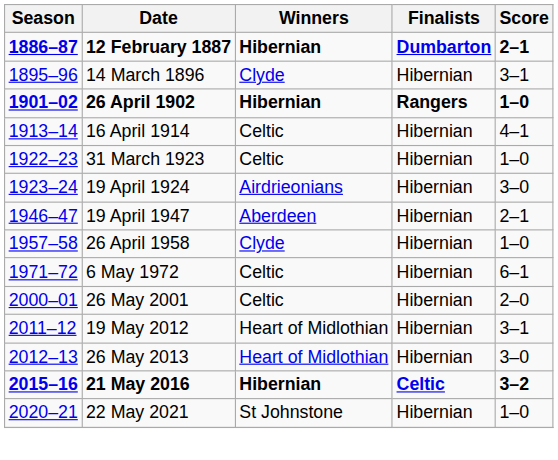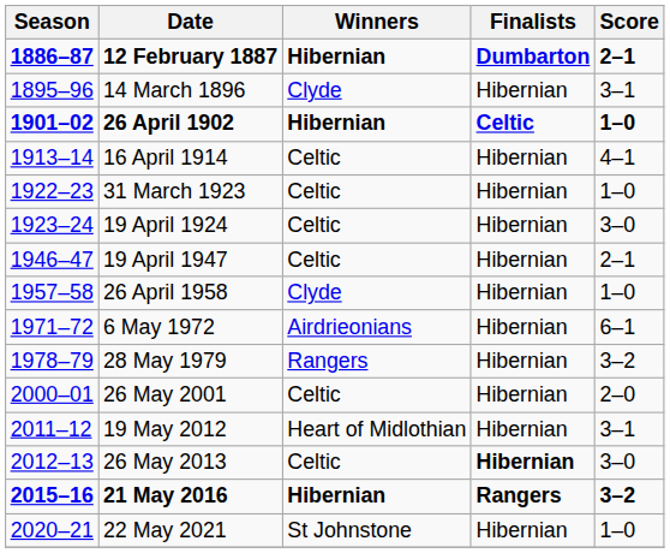26 April 1902 | Finalists: Rangers -> Celtic
19 April 1924 | Winners: Airdrieonians -> Celtic
19 April 1947 | Winners: Aberdeen -> Celtic
6 May 1972 | Winners: Celtic -> Airdrieonians
+ row: 1978–79 | 28 May 1979 | Rangers | Hibernian | 3–2
26 May 2013 | Winners: Heart of Midlothian -> Celtic
26 May 2013 | Finalists: normal -> bold
21 May 2016 | Finalists: Celtic -> Rangers
